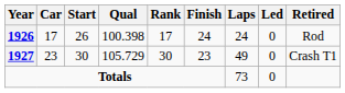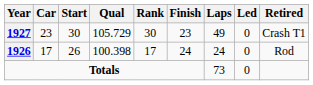rows swapped: 1926 <-> 1927
